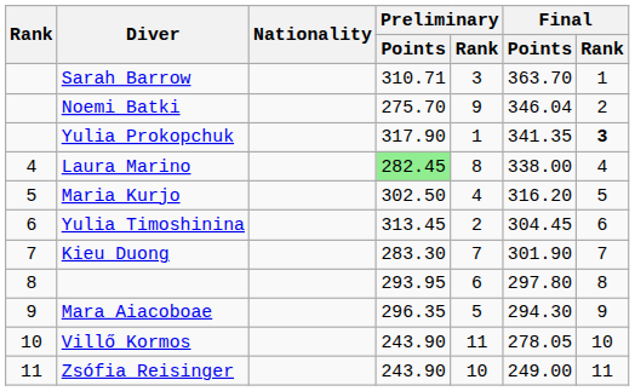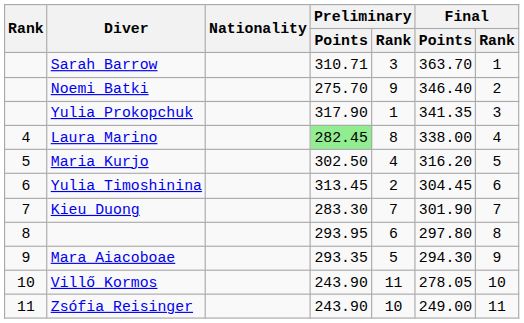Noemi Batki | Final / Points: 346.04 -> 346.40
Yulia Prokopchuk | Final / Rank: bold -> normal
Mara Aiacoboae | Preliminary / Points: 296.35 -> 293.35
